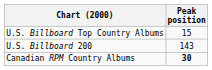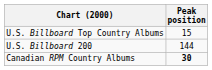U.S. Billboard 200 | Peak position: 143 -> 144
